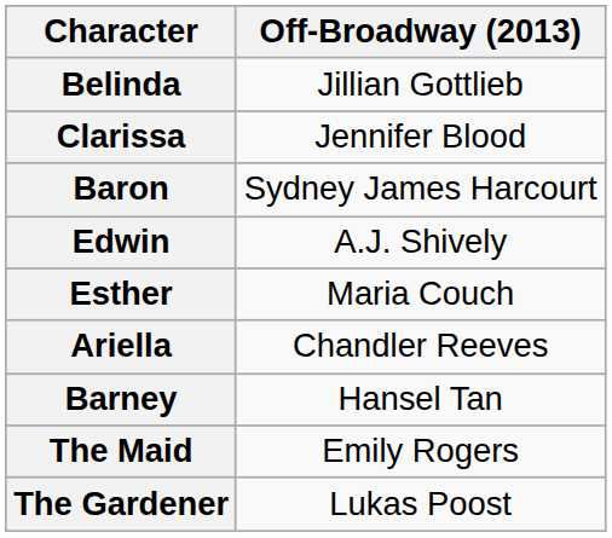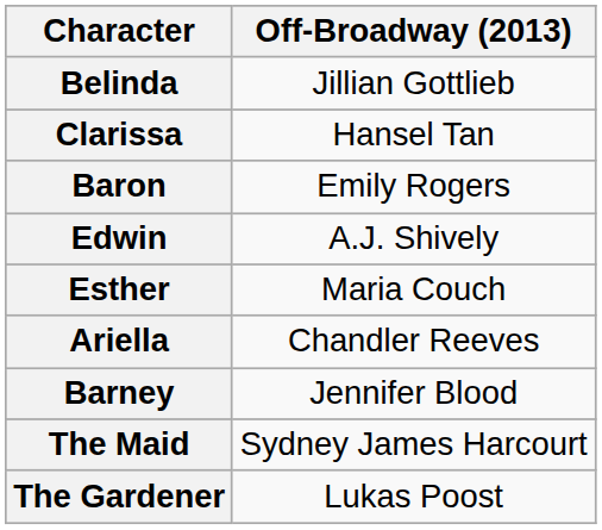Clarissa | Off-Broadway (2013): Jennifer Blood -> Hansel Tan
Baron | Off-Broadway (2013): Sydney James Harcourt -> Emily Rogers
Barney | Off-Broadway (2013): Hansel Tan -> Jennifer Blood
The Maid | Off-Broadway (2013): Emily Rogers -> Sydney James Harcourt
